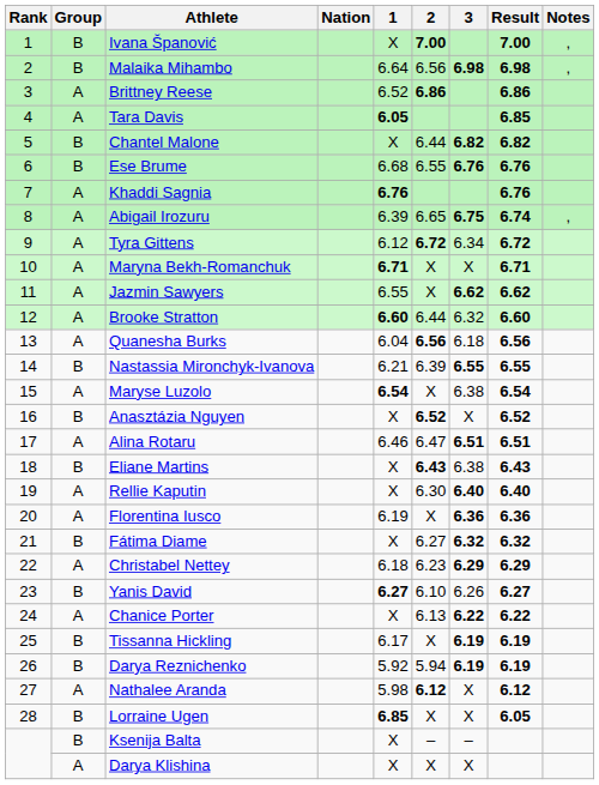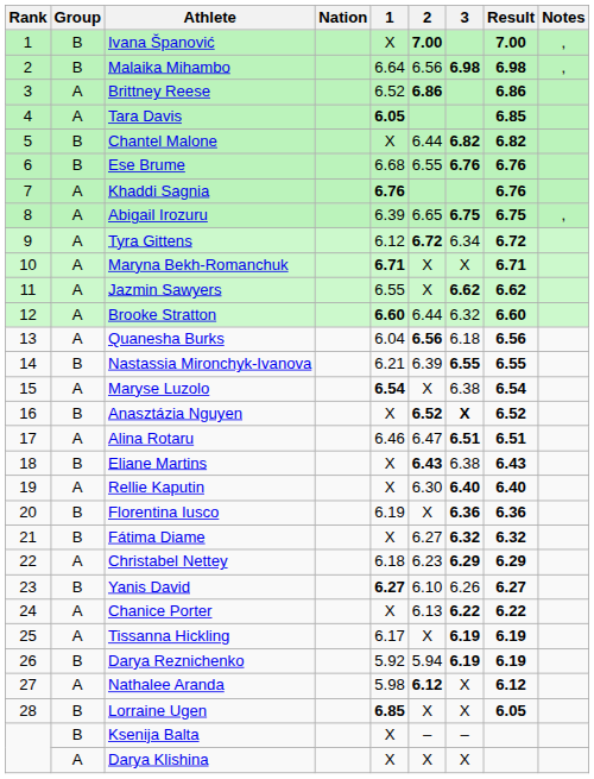Abigail Irozuru | Result: 6.74 -> 6.75
Anasztázia Nguyen | 3: normal -> bold
Florentina Iusco | Group: A -> B
Tissanna Hickling | Group: B -> A
